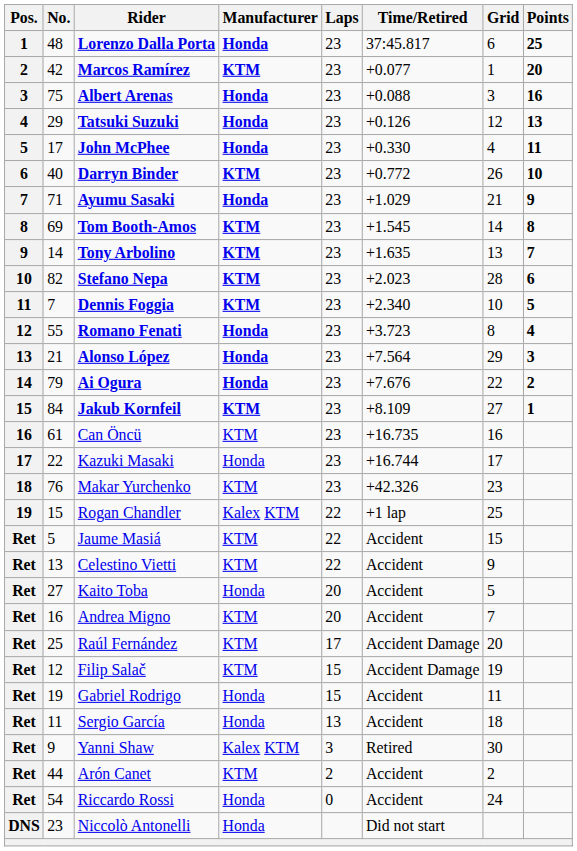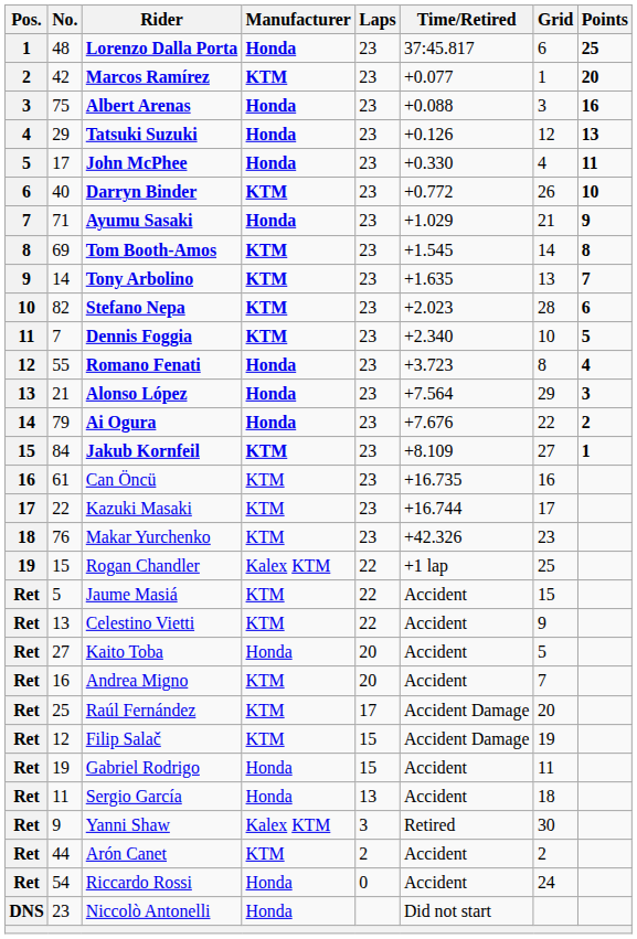Kazuki Masaki | Manufacturer: Honda -> KTM
